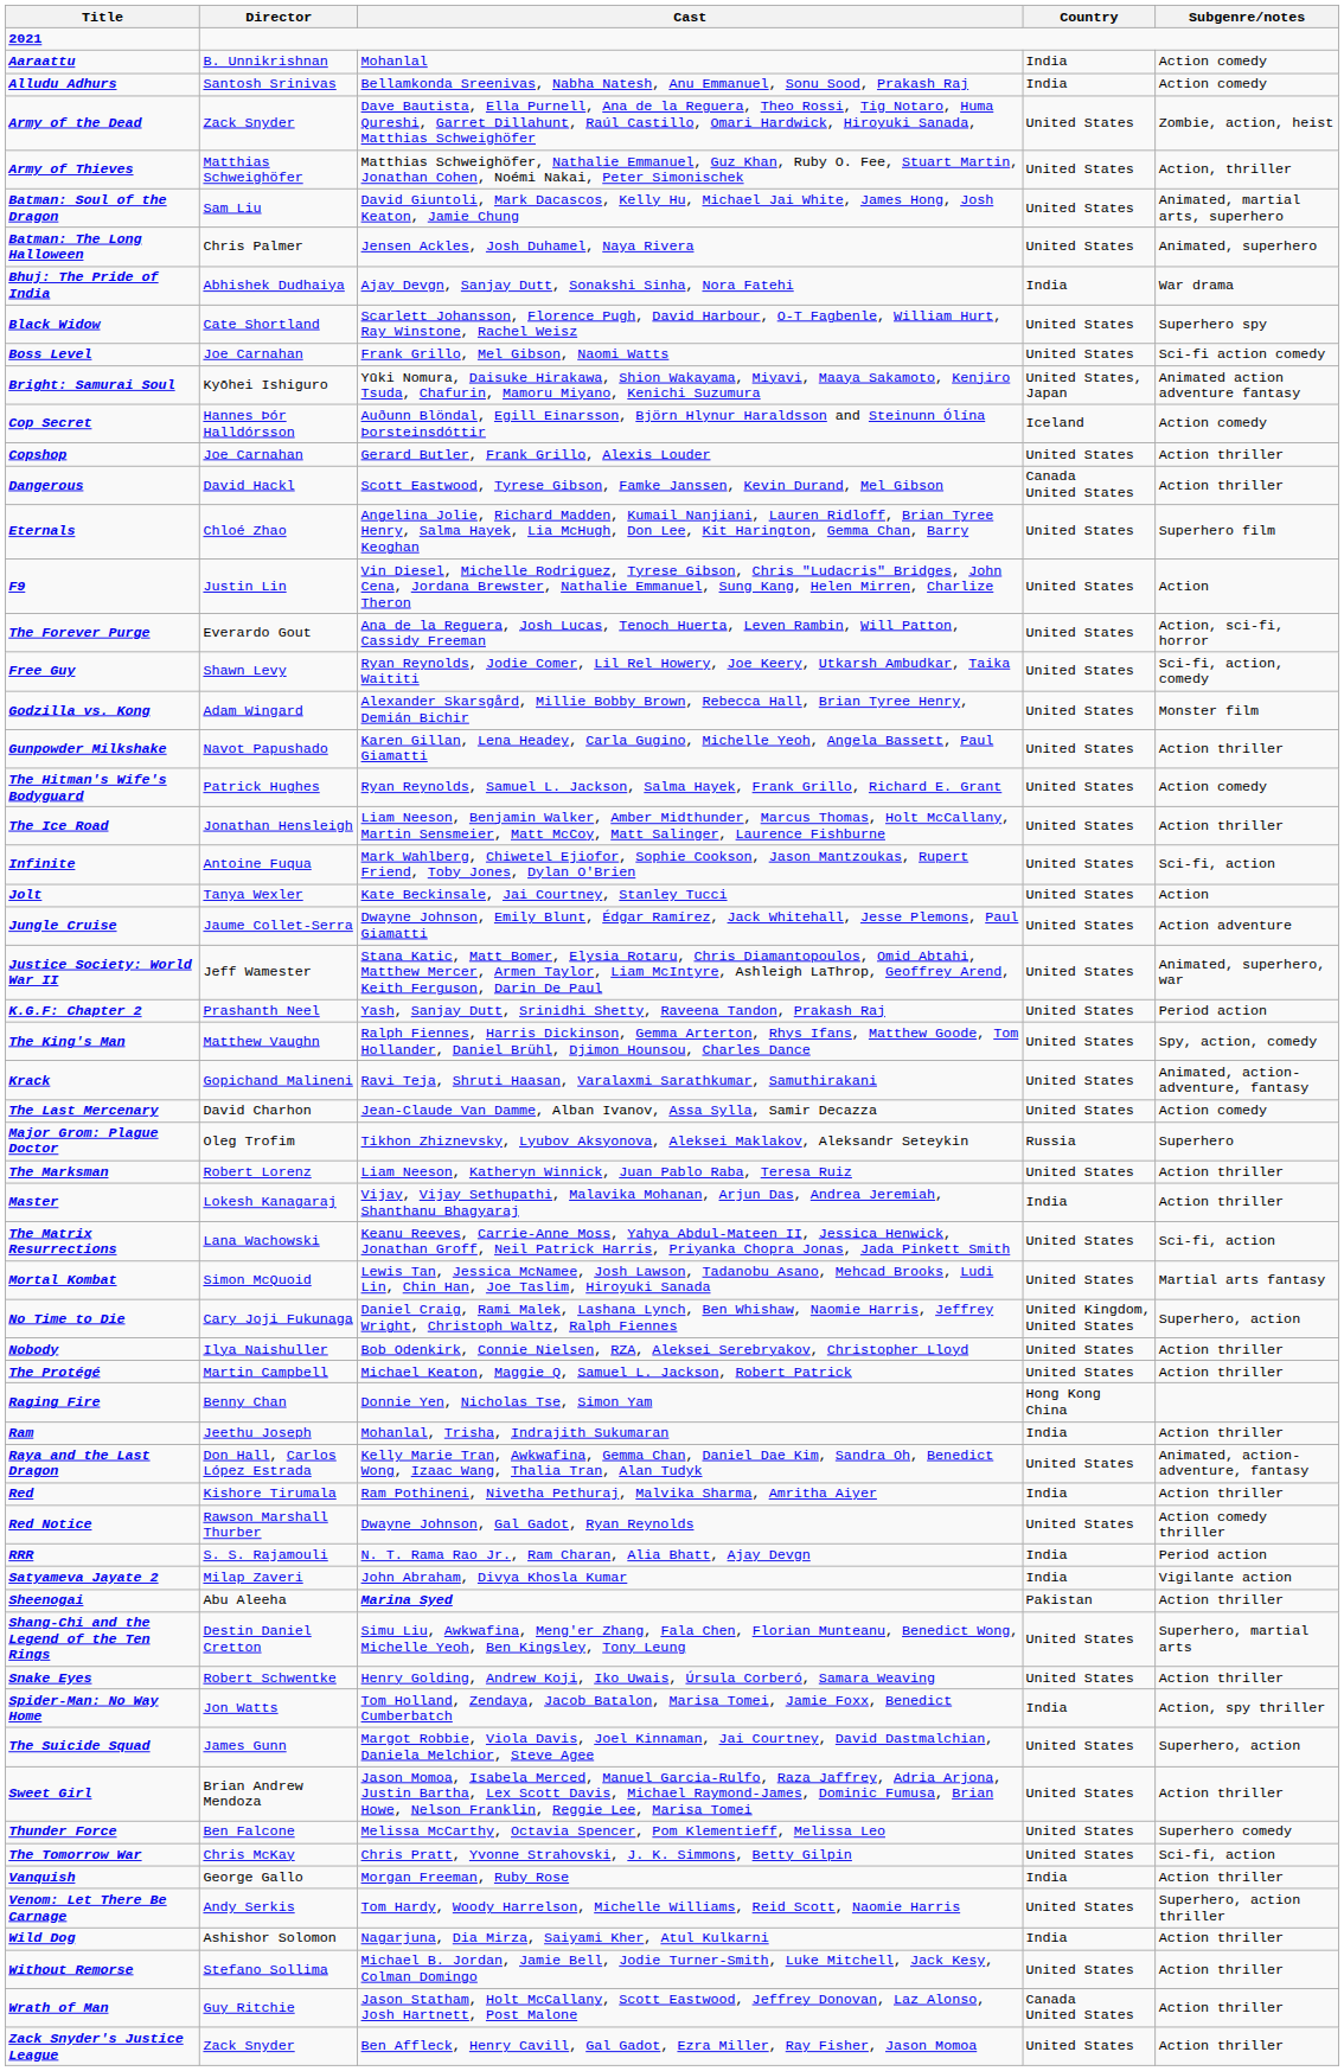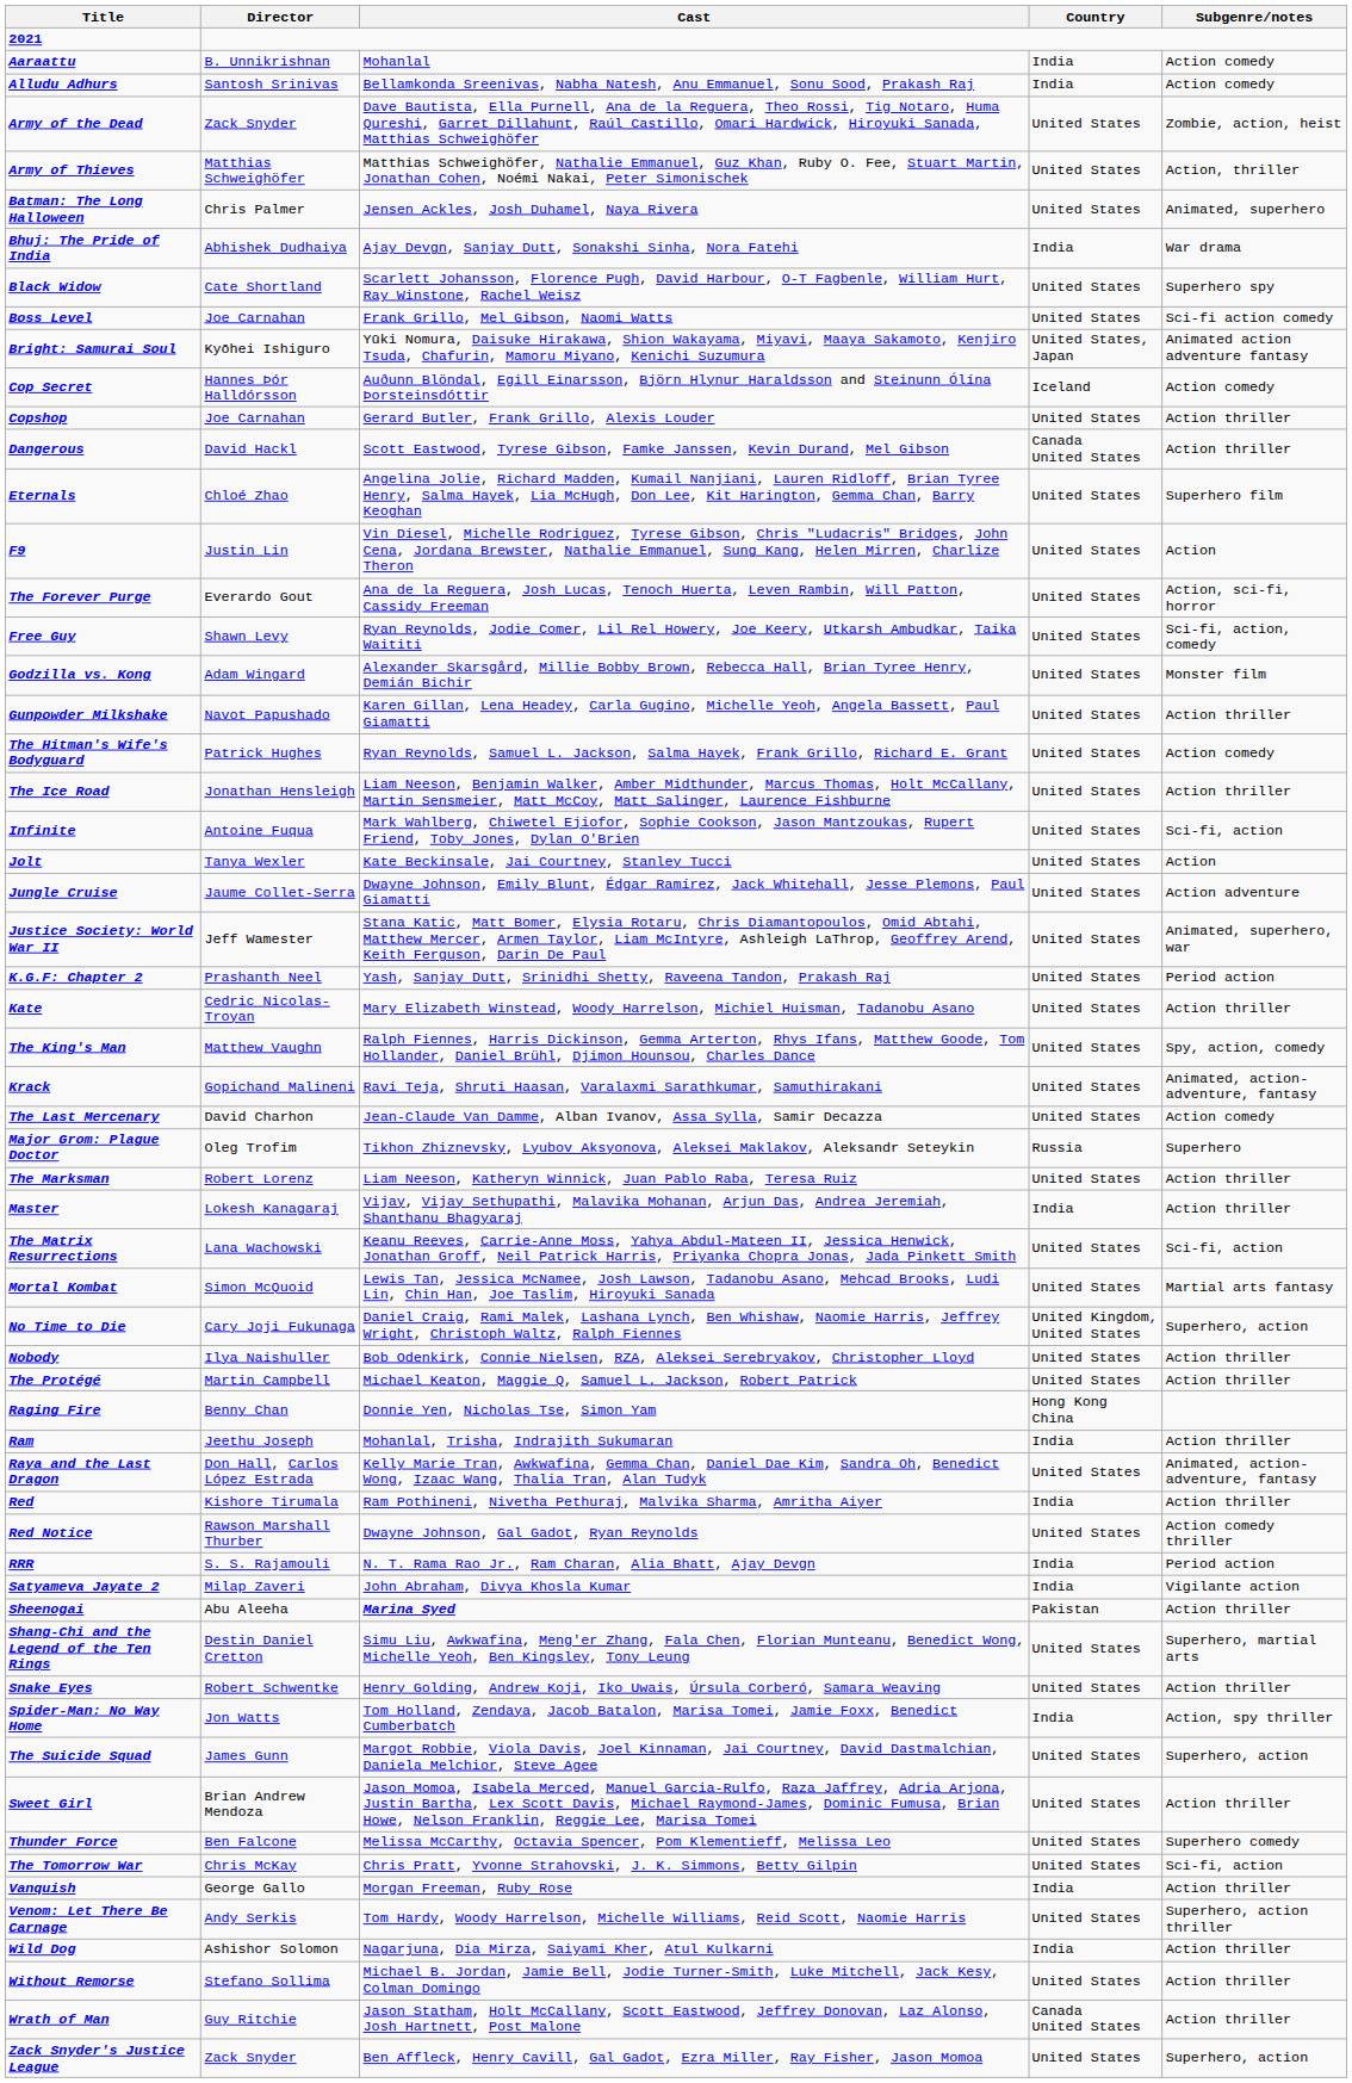- row: Batman: Soul of the Dragon | Sam Liu | David Giuntoli, Mark Dacascos, Kelly Hu, Michael Jai White, James Hong, Josh Keaton, Jamie Chung | United States | Animated, martial arts, superhero
+ row: Kate | Cedric Nicolas-Troyan | Mary Elizabeth Winstead, Woody Harrelson, Michiel Huisman, Tadanobu Asano | United States | Action thriller
Zack Snyder's Justice League | Subgenre/notes: Action thriller -> Superhero, action
